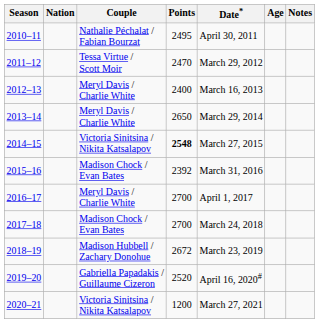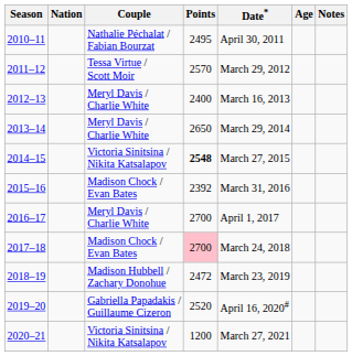2011–12 | Points: 2470 -> 2570
2017–18 | Points: no background -> pink background
2018–19 | Points: 2672 -> 2472
